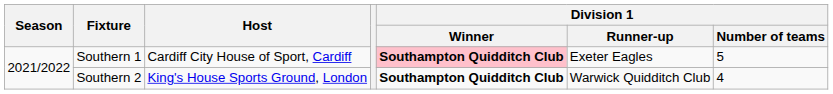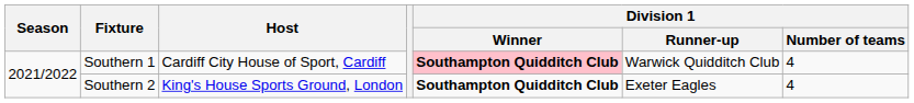Southern 1 | Division 1 / Runner-up: Exeter Eagles -> Warwick Quidditch Club
Southern 1 | Division 1 / Number of teams: 5 -> 4
Southern 2 | Division 1 / Runner-up: Warwick Quidditch Club -> Exeter Eagles
